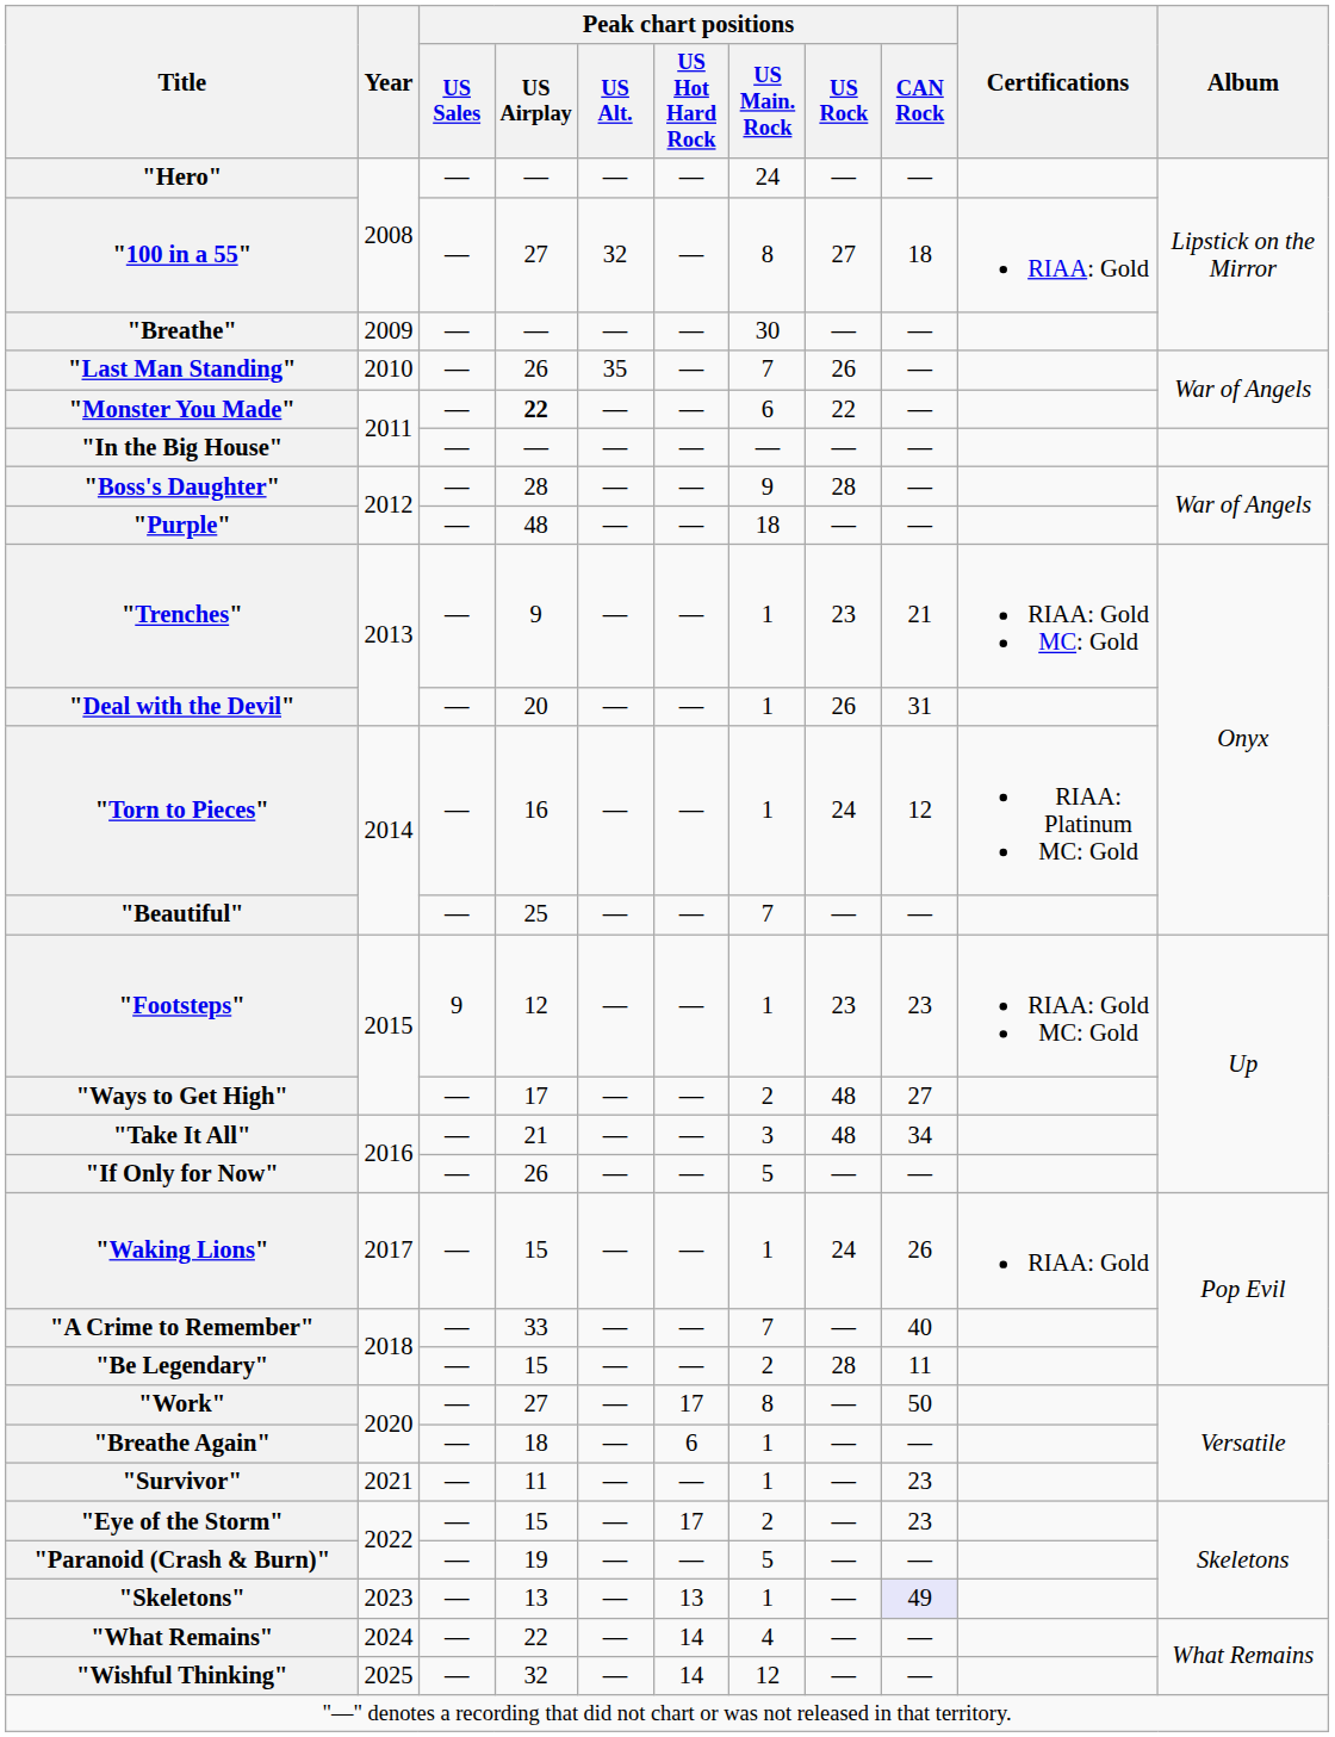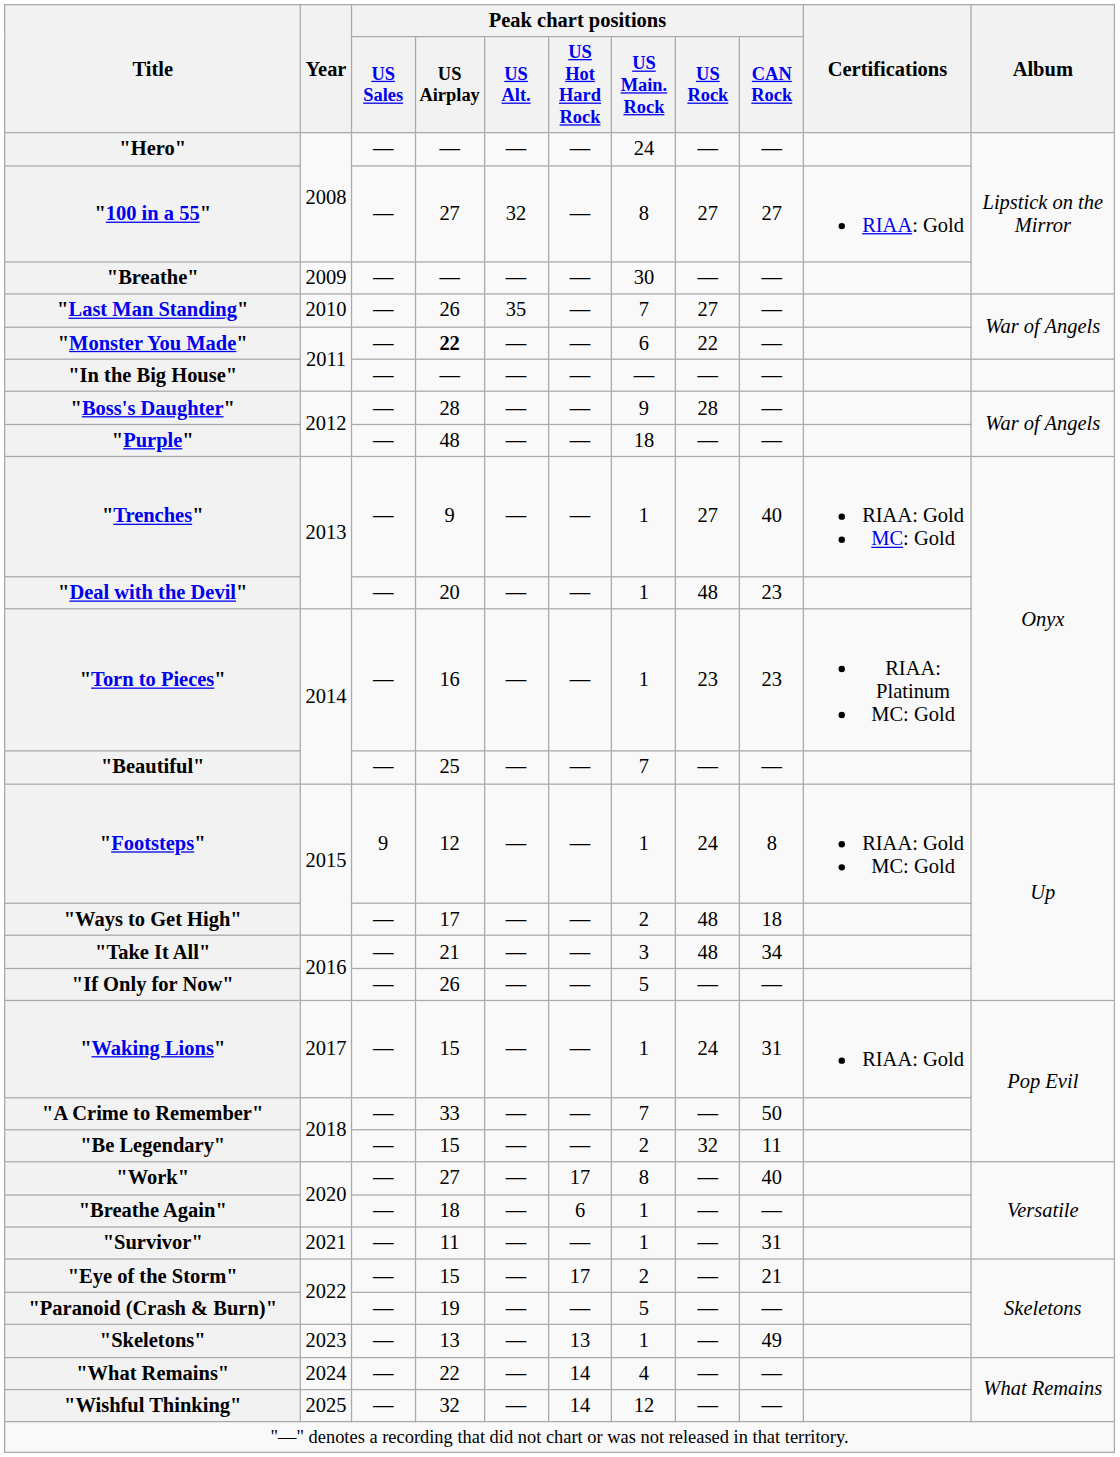"100 in a 55" | Peak chart positions / CAN Rock: 18 -> 27
"Last Man Standing" | Peak chart positions / US Rock: 26 -> 27
"Trenches" | Peak chart positions / US Rock: 23 -> 27
"Trenches" | Peak chart positions / CAN Rock: 21 -> 40
"Deal with the Devil" | Peak chart positions / US Rock: 26 -> 48
"Deal with the Devil" | Peak chart positions / CAN Rock: 31 -> 23
"Torn to Pieces" | Peak chart positions / US Rock: 24 -> 23
"Torn to Pieces" | Peak chart positions / CAN Rock: 12 -> 23
"Footsteps" | Peak chart positions / US Rock: 23 -> 24
"Footsteps" | Peak chart positions / CAN Rock: 23 -> 8
"Ways to Get High" | Peak chart positions / CAN Rock: 27 -> 18
"Waking Lions" | Peak chart positions / CAN Rock: 26 -> 31
"A Crime to Remember" | Peak chart positions / CAN Rock: 40 -> 50
"Be Legendary" | Peak chart positions / US Rock: 28 -> 32
"Work" | Peak chart positions / CAN Rock: 50 -> 40
"Survivor" | Peak chart positions / CAN Rock: 23 -> 31
"Eye of the Storm" | Peak chart positions / CAN Rock: 23 -> 21
"Skeletons" | Peak chart positions / CAN Rock: lavender background -> no background
